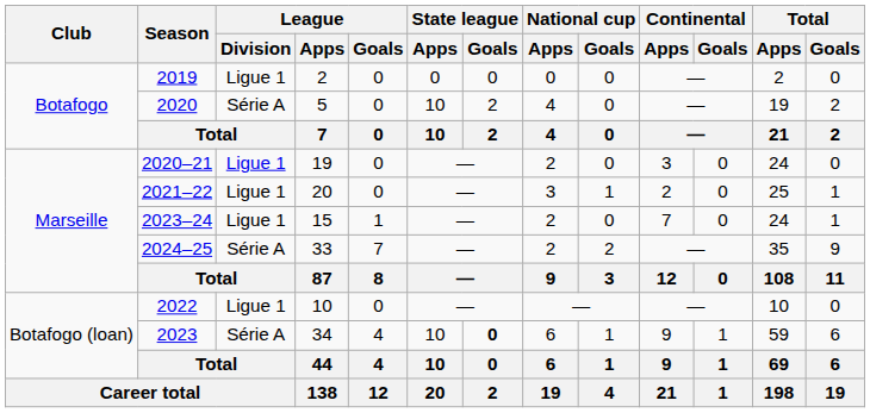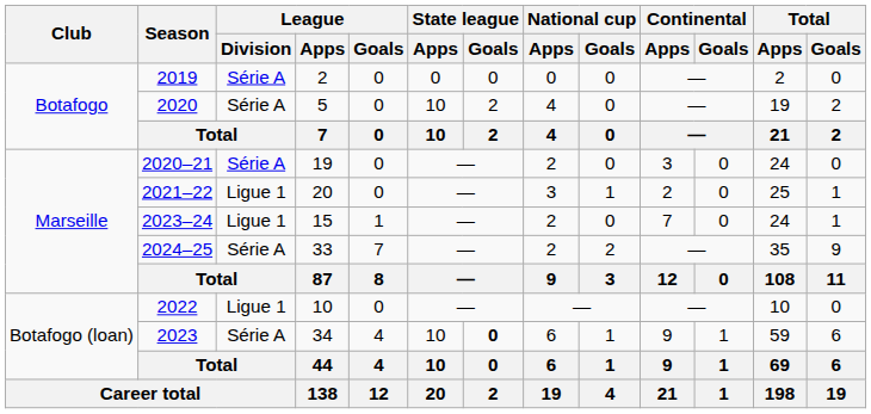2019 | League / Division: Ligue 1 -> Série A
2020–21 | League / Division: Ligue 1 -> Série A
